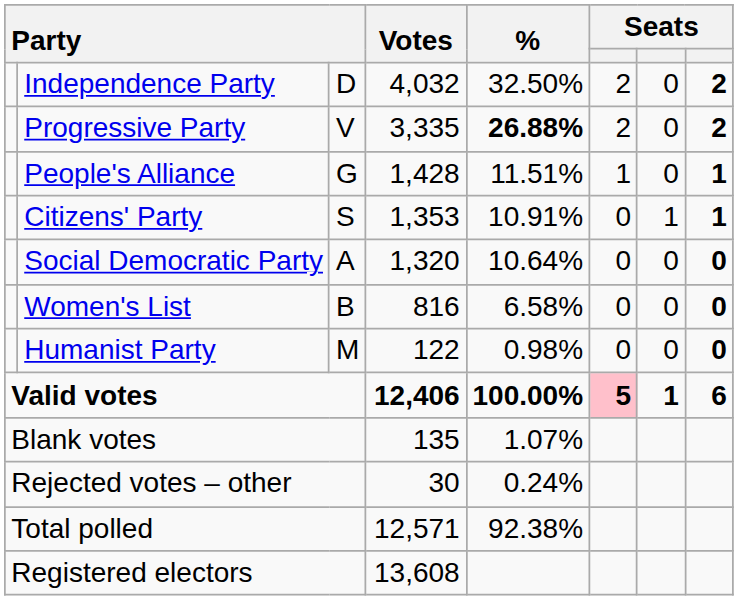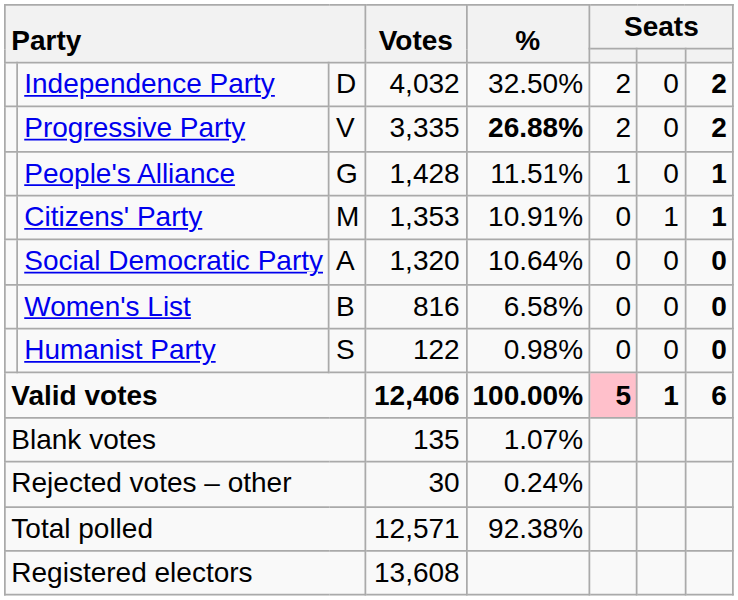Citizens' Party | column 3: S -> M
Humanist Party | column 3: M -> S
